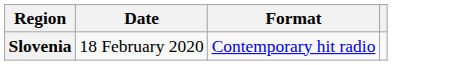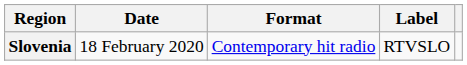+ column: Label | RTVSLO
